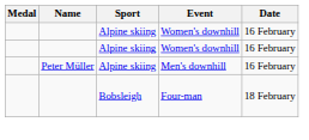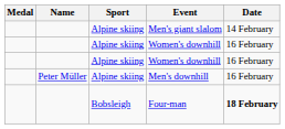+ row: Alpine skiing | Men's giant slalom | 14 February
Four-man | Date: normal -> bold
